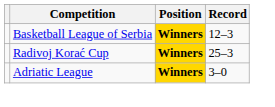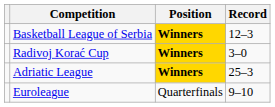Radivoj Korać Cup | Record: 25–3 -> 3–0
Adriatic League | Record: 3–0 -> 25–3
+ row: Euroleague | Quarterfinals | 9–10
